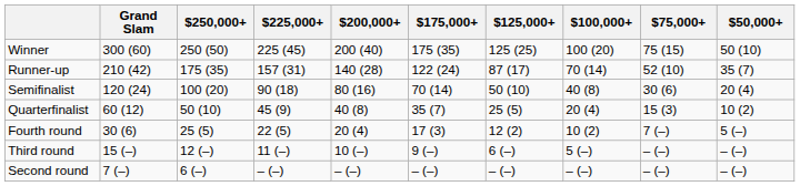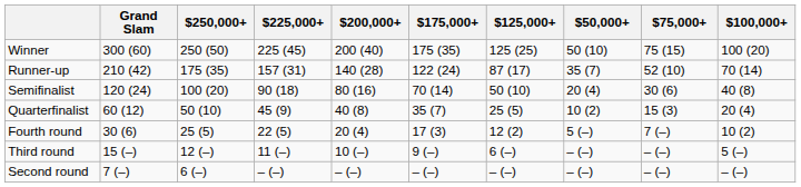columns swapped: $100,000+ <-> $50,000+
